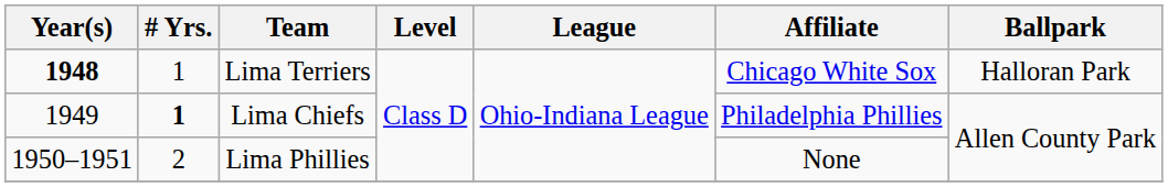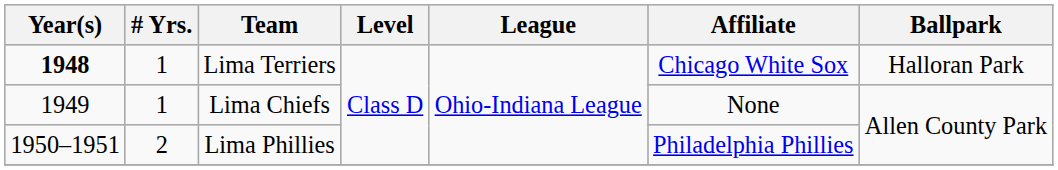Lima Chiefs | # Yrs.: bold -> normal
Lima Chiefs | Affiliate: Philadelphia Phillies -> None
Lima Phillies | Affiliate: None -> Philadelphia Phillies
